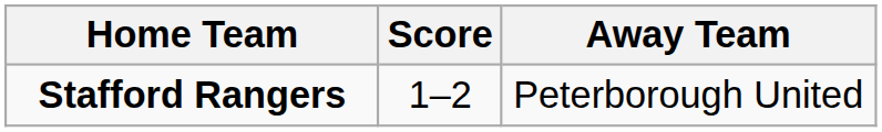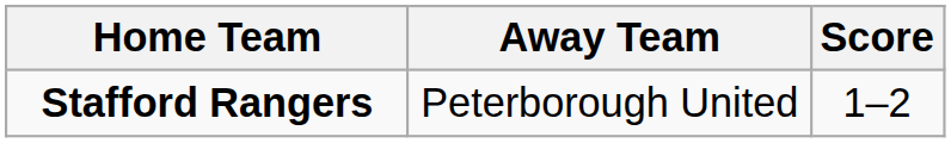columns swapped: Score <-> Away Team
